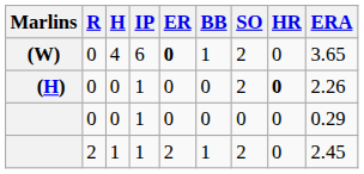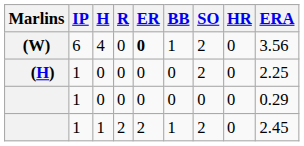columns swapped: IP <-> R
(W) | ERA: 3.65 -> 3.56
(H) | HR: bold -> normal
(H) | ERA: 2.26 -> 2.25
